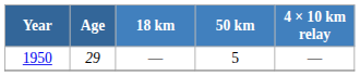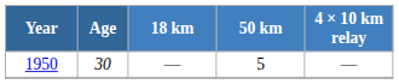1950 | Age: 29 -> 30
